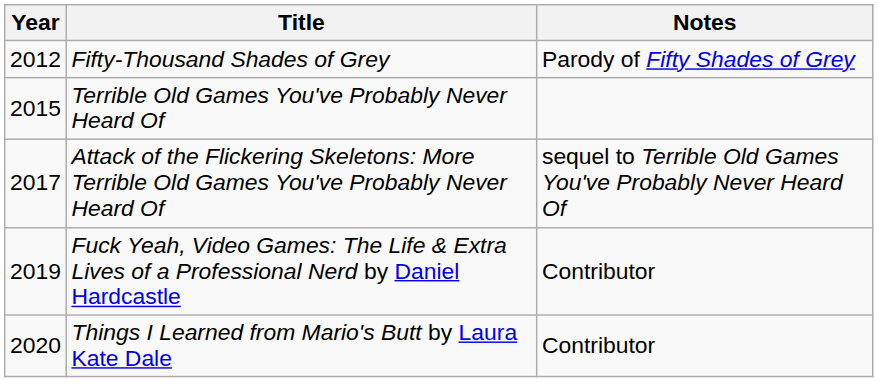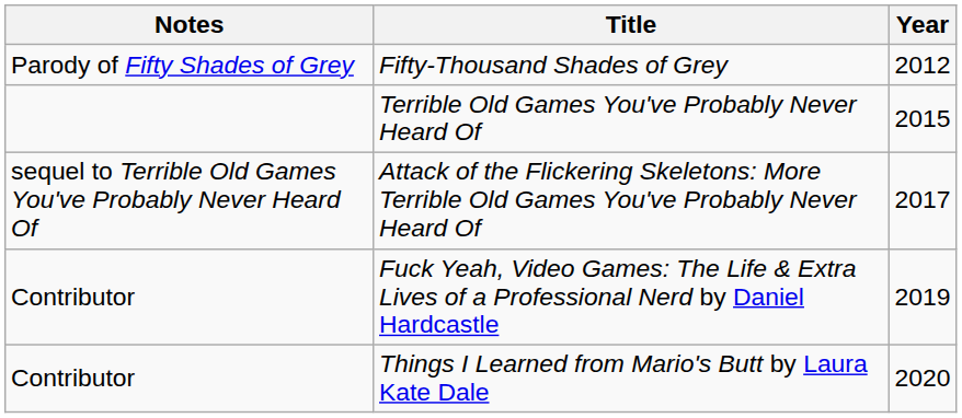columns swapped: Year <-> Notes
